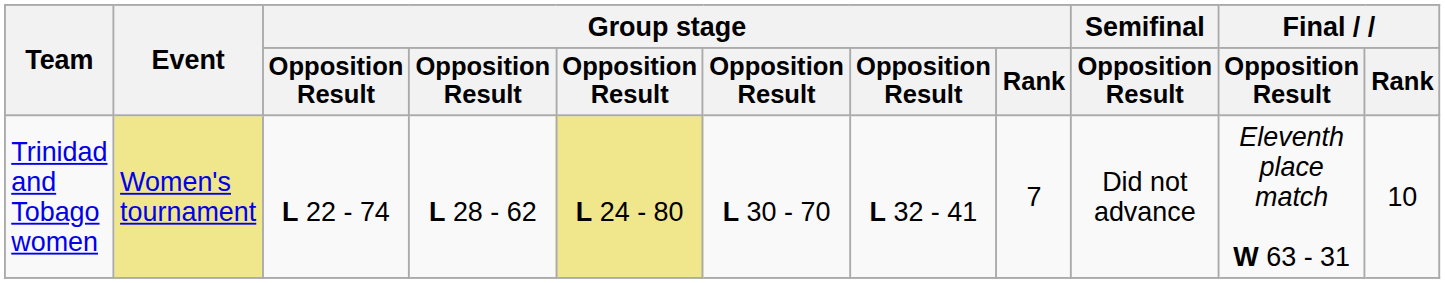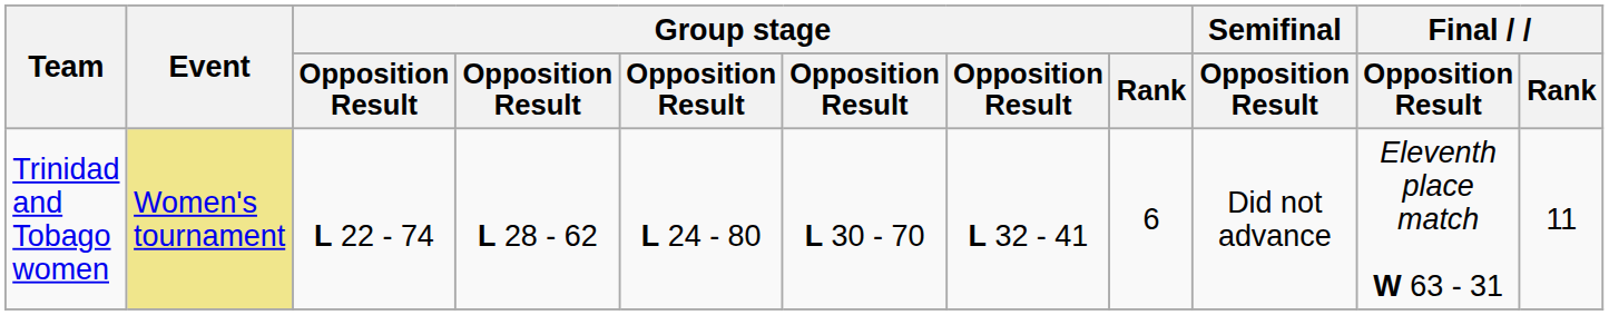Trinidad and Tobago women | column 5: khaki background -> no background
Trinidad and Tobago women | Group stage / Rank: 7 -> 6
Trinidad and Tobago women | Final / Rank: 10 -> 11
